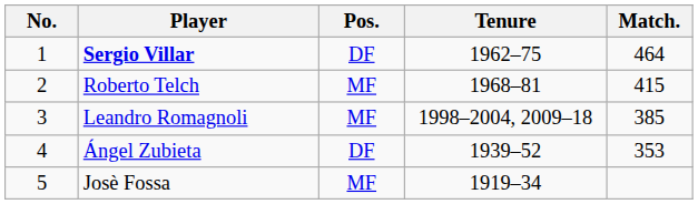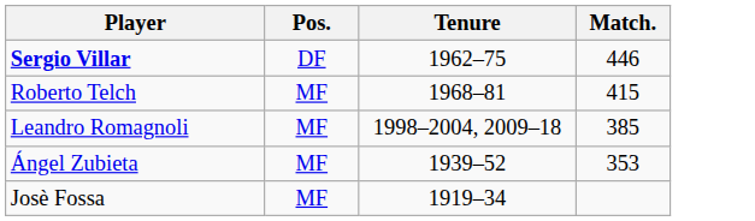- column: No. | 1 | 2 | 3 | 4 | 5
Sergio Villar | Match.: 464 -> 446
Ángel Zubieta | Pos.: DF -> MF
